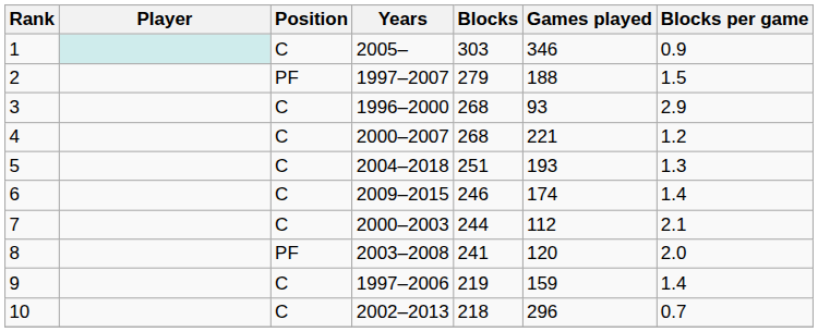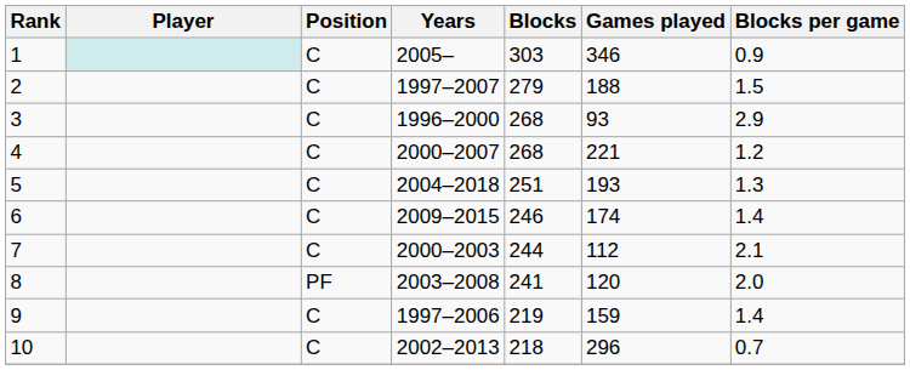2 | Position: PF -> C
